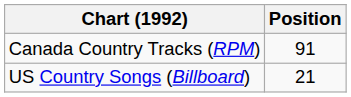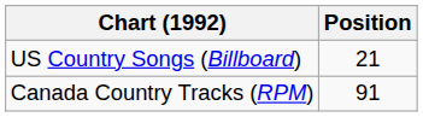rows swapped: Canada Country Tracks (RPM) <-> US Country Songs (Billboard)
